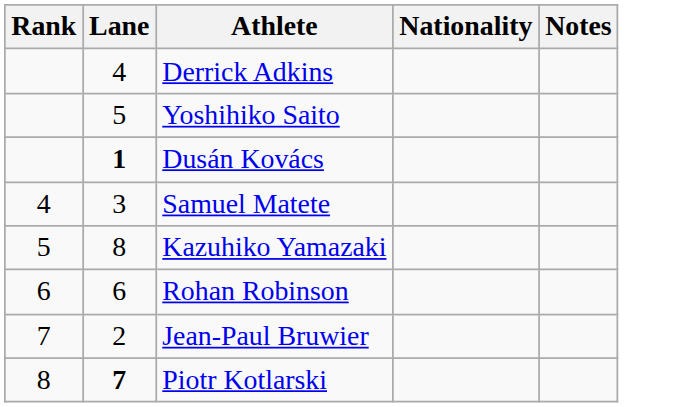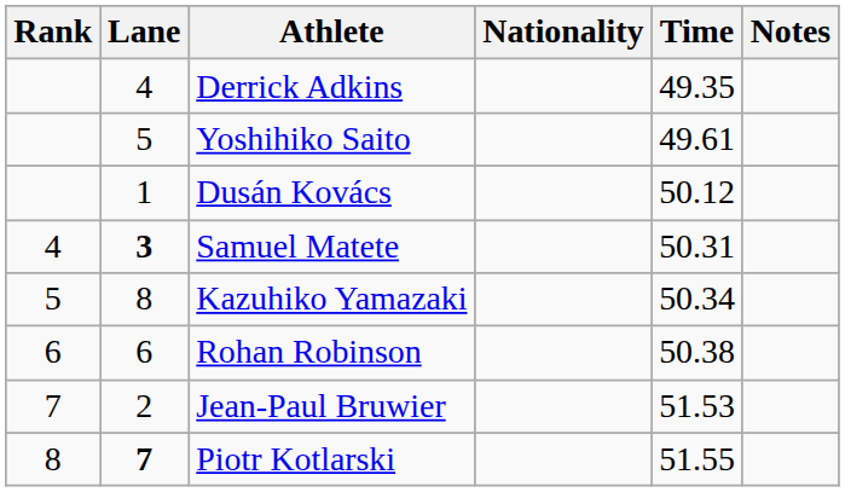+ column: Time | 49.35 | 49.61 | 50.12 | 50.31 | 50.34 | 50.38 | 51.53 | 51.55
Dusán Kovács | Lane: bold -> normal
Samuel Matete | Lane: normal -> bold
